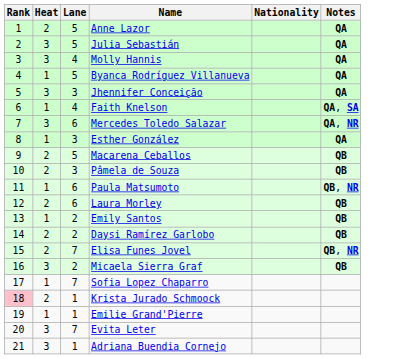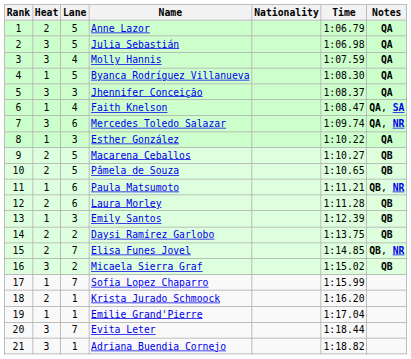+ column: Time | 1:06.79 | 1:06.98 | 1:07.59 | 1:08.30 | 1:08.37 | 1:08.47 | 1:09.74 | 1:10.22 | 1:10.27 | 1:10.65 | 1:11.21 | 1:11.28 | 1:12.39 | 1:13.75 | 1:14.85 | 1:15.02 | 1:15.99 | 1:16.20 | 1:17.04 | 1:18.44 | 1:18.82
Pâmela de Souza | Lane: 3 -> 5
Emily Santos | Lane: 2 -> 3
Krista Jurado Schmoock | Rank: pink background -> no background
